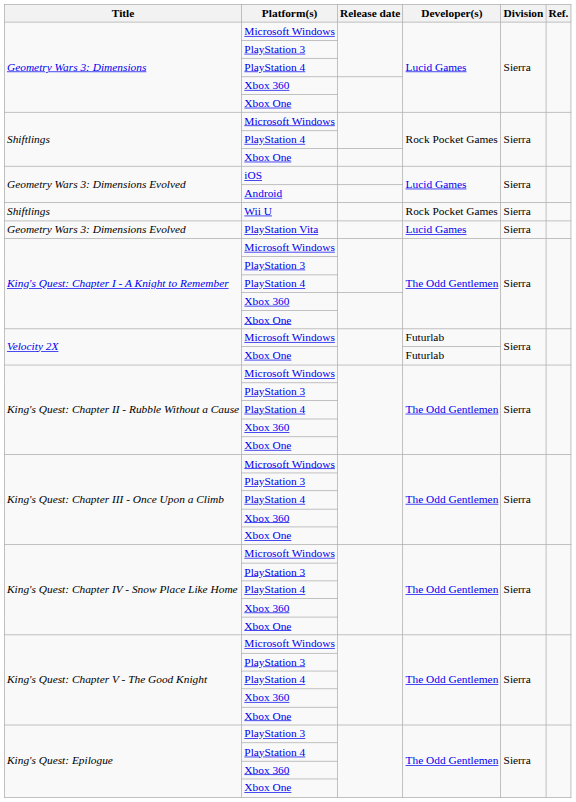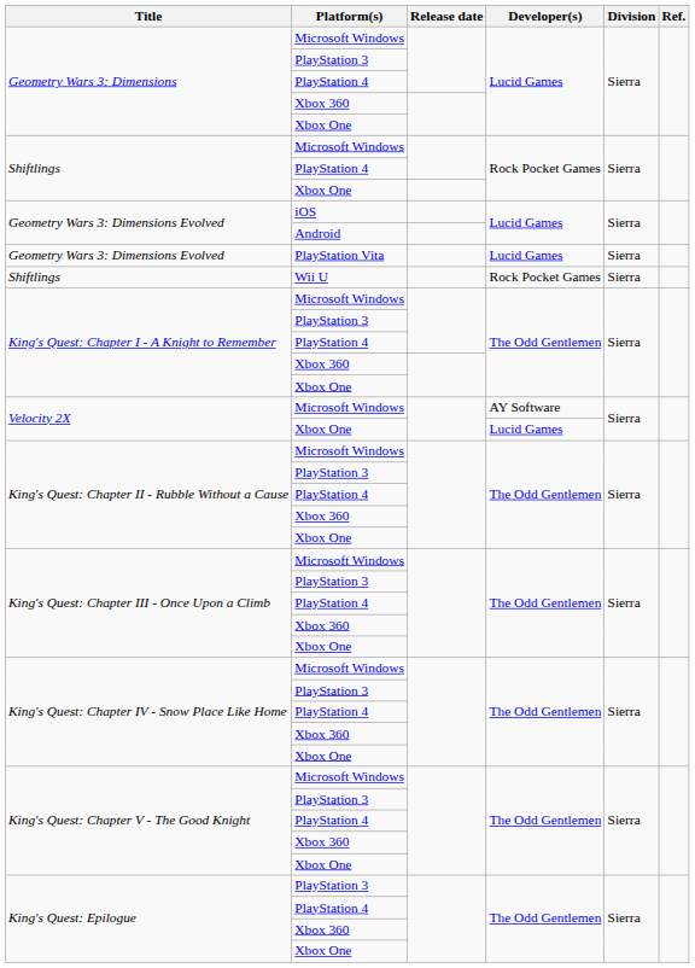rows swapped: Shiftlings / Wii U <-> Geometry Wars 3: Dimensions Evolved / PlayStation Vita
Velocity 2X / Microsoft Windows | Developer(s): Futurlab -> AY Software
Velocity 2X / Xbox One | Developer(s): Futurlab -> Lucid Games
